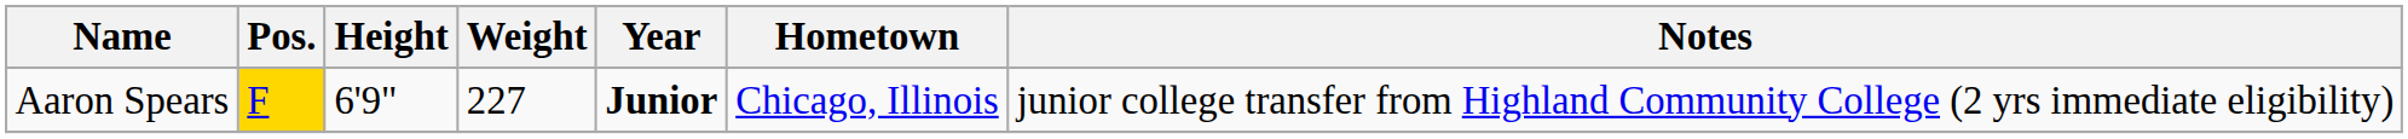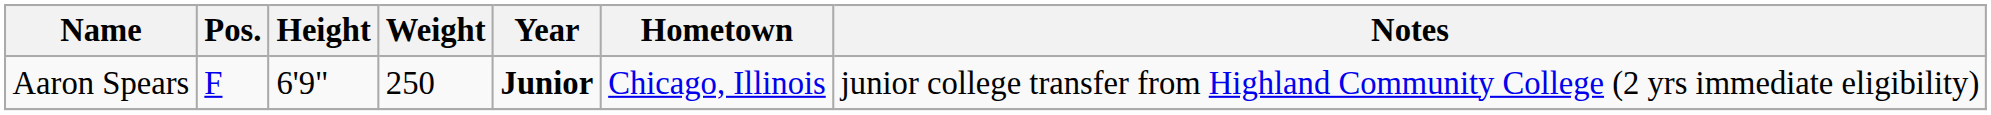Aaron Spears | Pos.: gold background -> no background
Aaron Spears | Weight: 227 -> 250
